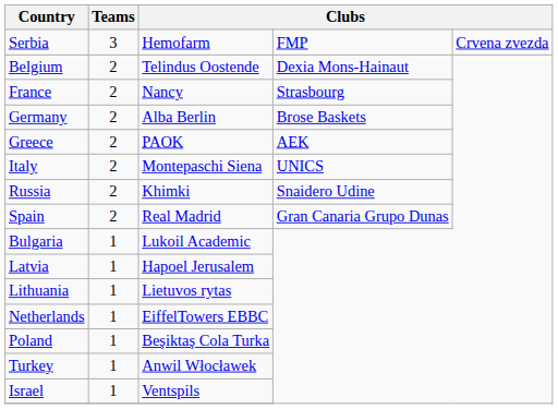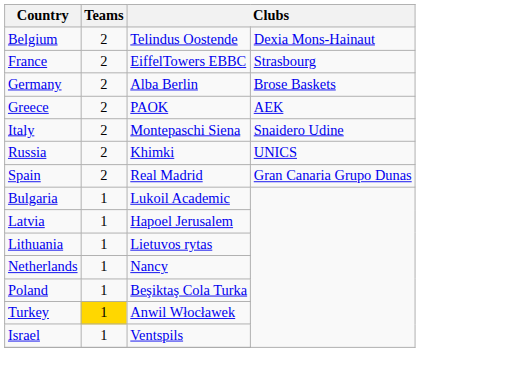- row: Serbia | 3 | Hemofarm | FMP | Crvena zvezda
France | column 3: Nancy -> EiffelTowers EBBC
Italy | column 4: UNICS -> Snaidero Udine
Russia | column 4: Snaidero Udine -> UNICS
Netherlands | column 3: EiffelTowers EBBC -> Nancy
Turkey | Teams: no background -> gold background
